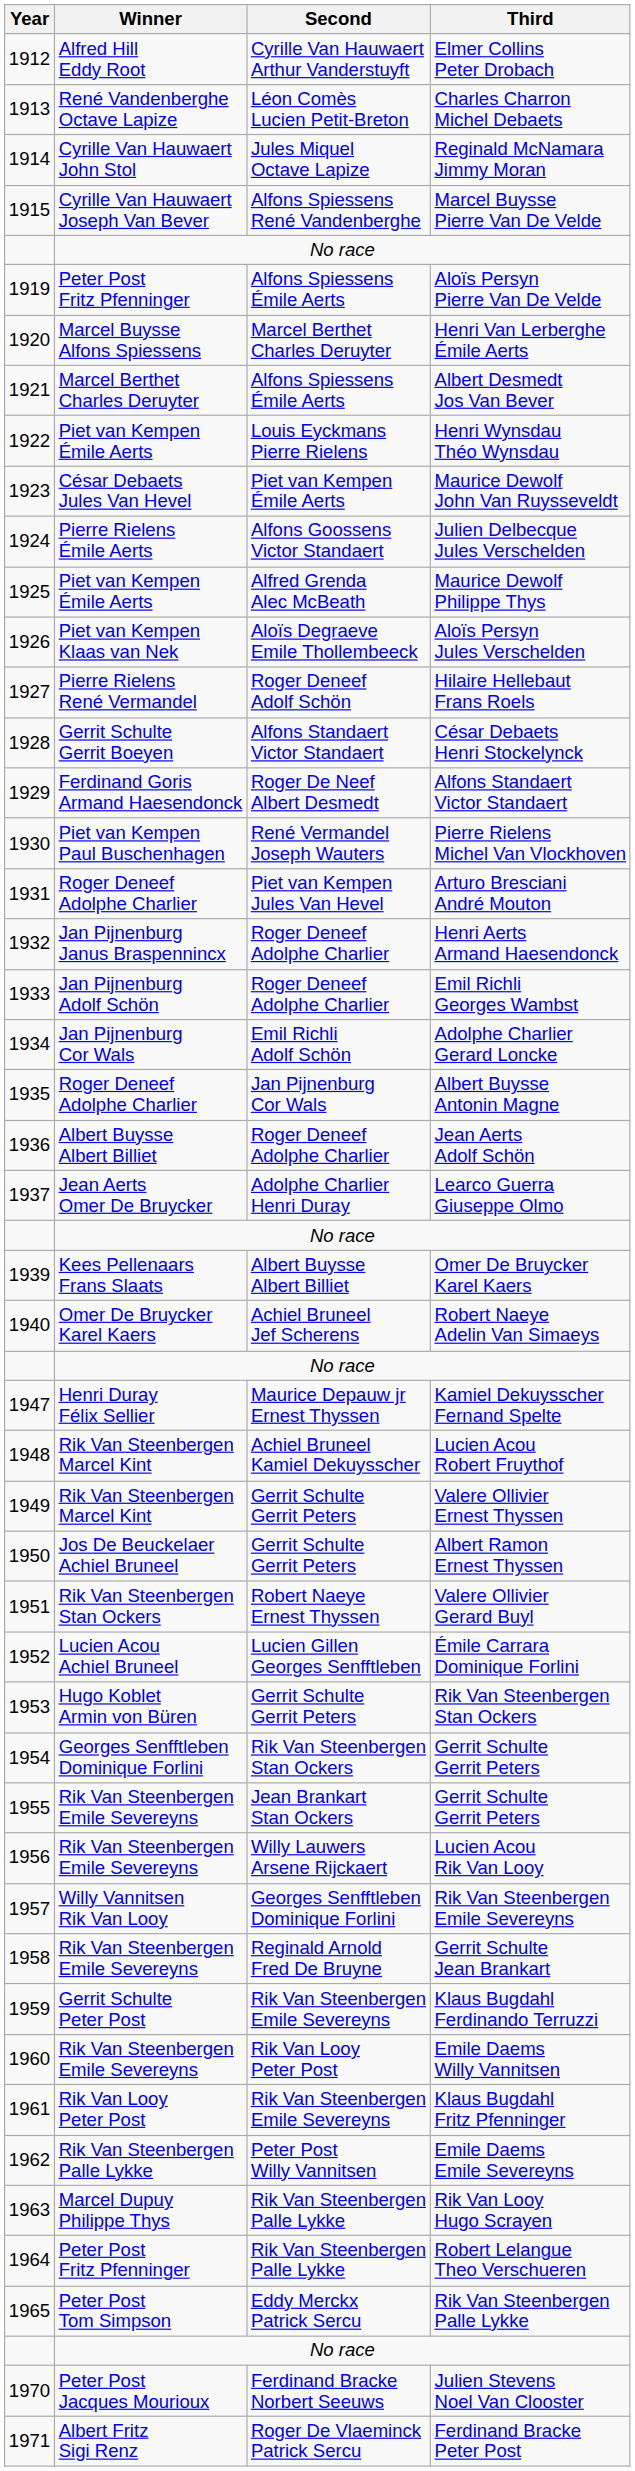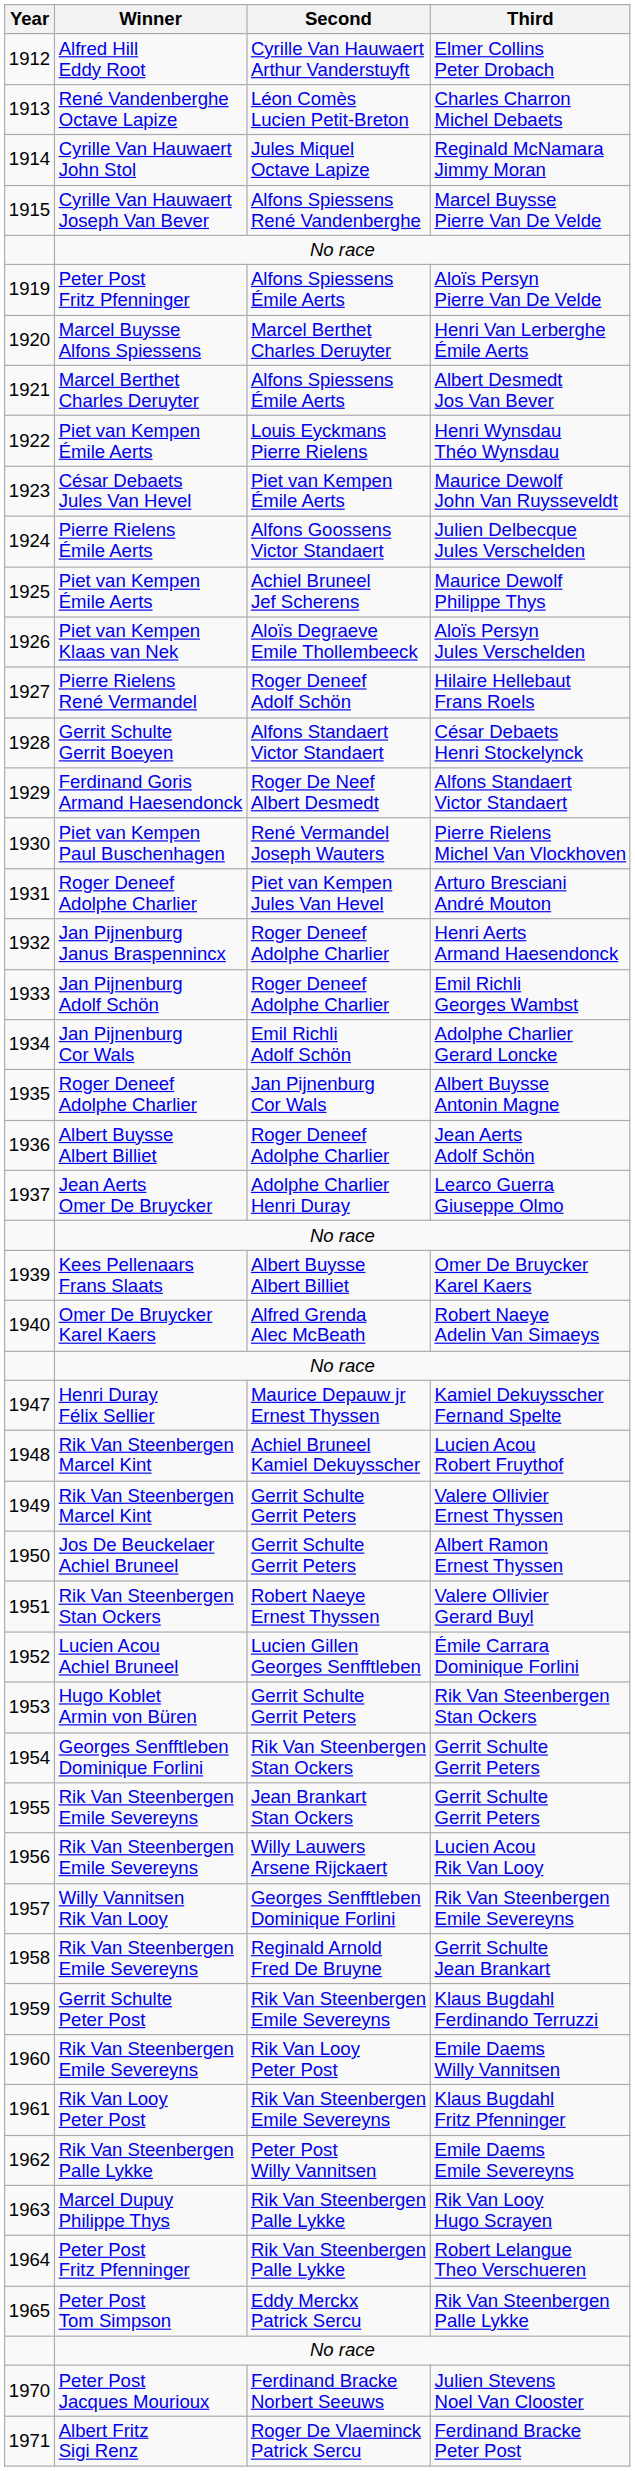Maurice Dewolf Philippe Thys | Second: Alfred Grenda Alec McBeath -> Achiel Bruneel Jef Scherens
Robert Naeye Adelin Van Simaeys | Second: Achiel Bruneel Jef Scherens -> Alfred Grenda Alec McBeath
